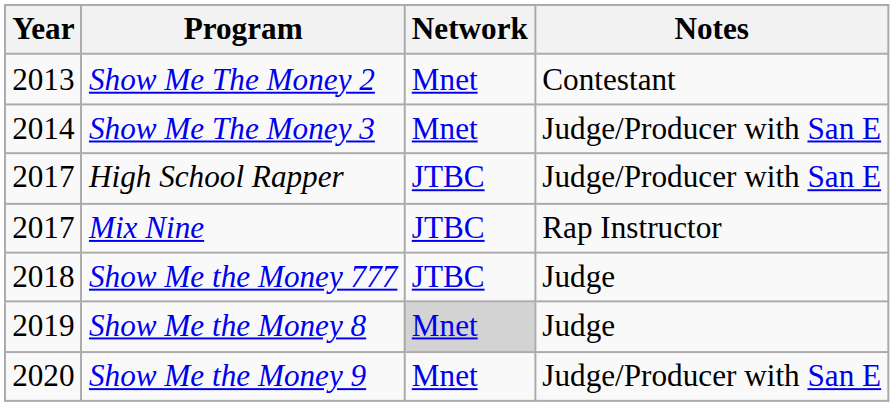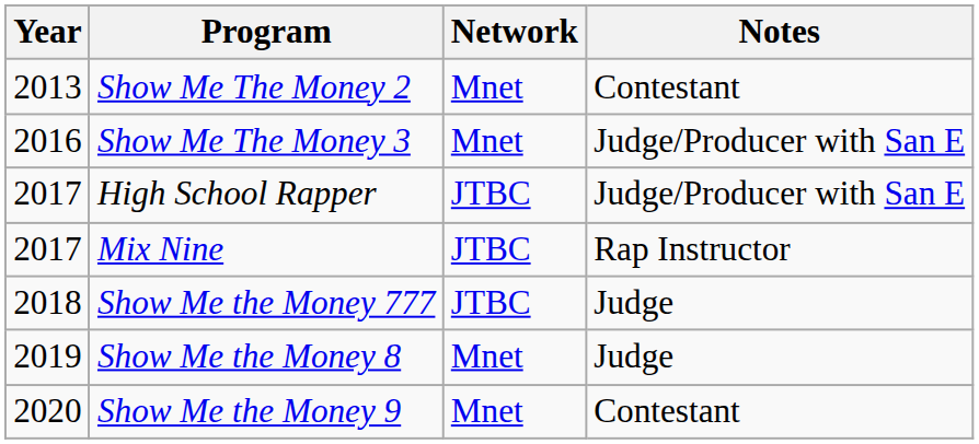Show Me The Money 3 | Year: 2014 -> 2016
Show Me the Money 8 | Network: lightgrey background -> no background
Show Me the Money 9 | Notes: Judge/Producer with San E -> Contestant
